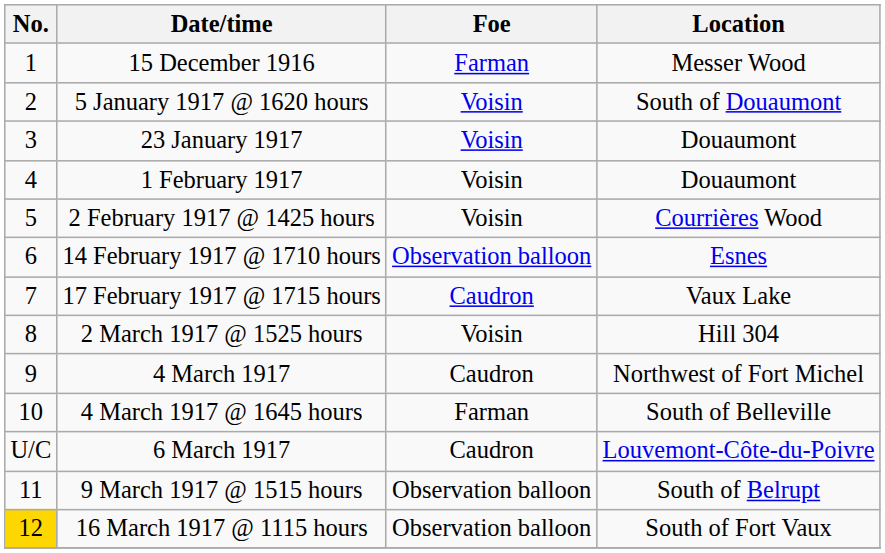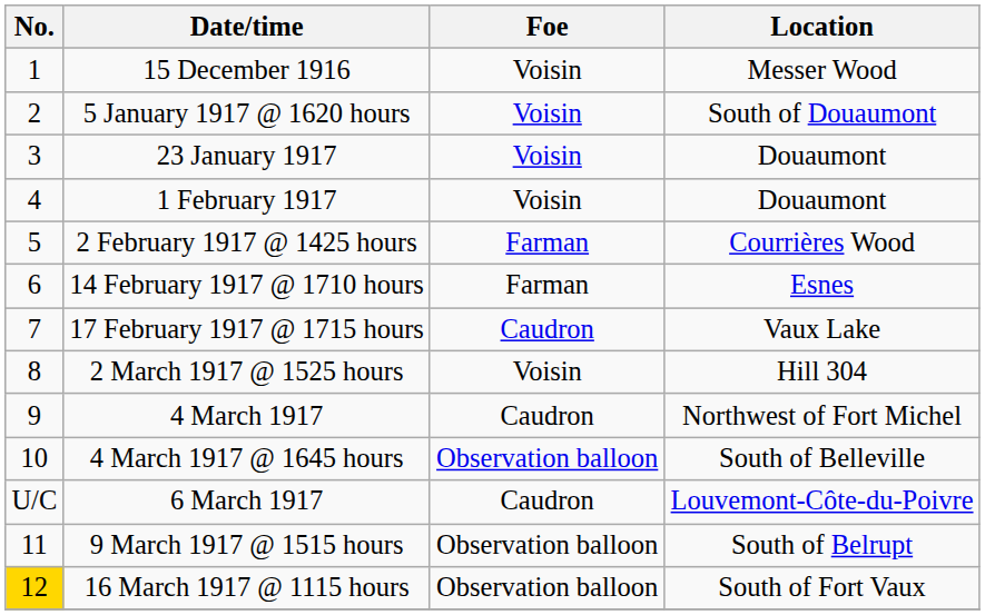15 December 1916 | Foe: Farman -> Voisin
2 February 1917 @ 1425 hours | Foe: Voisin -> Farman
14 February 1917 @ 1710 hours | Foe: Observation balloon -> Farman
4 March 1917 @ 1645 hours | Foe: Farman -> Observation balloon
